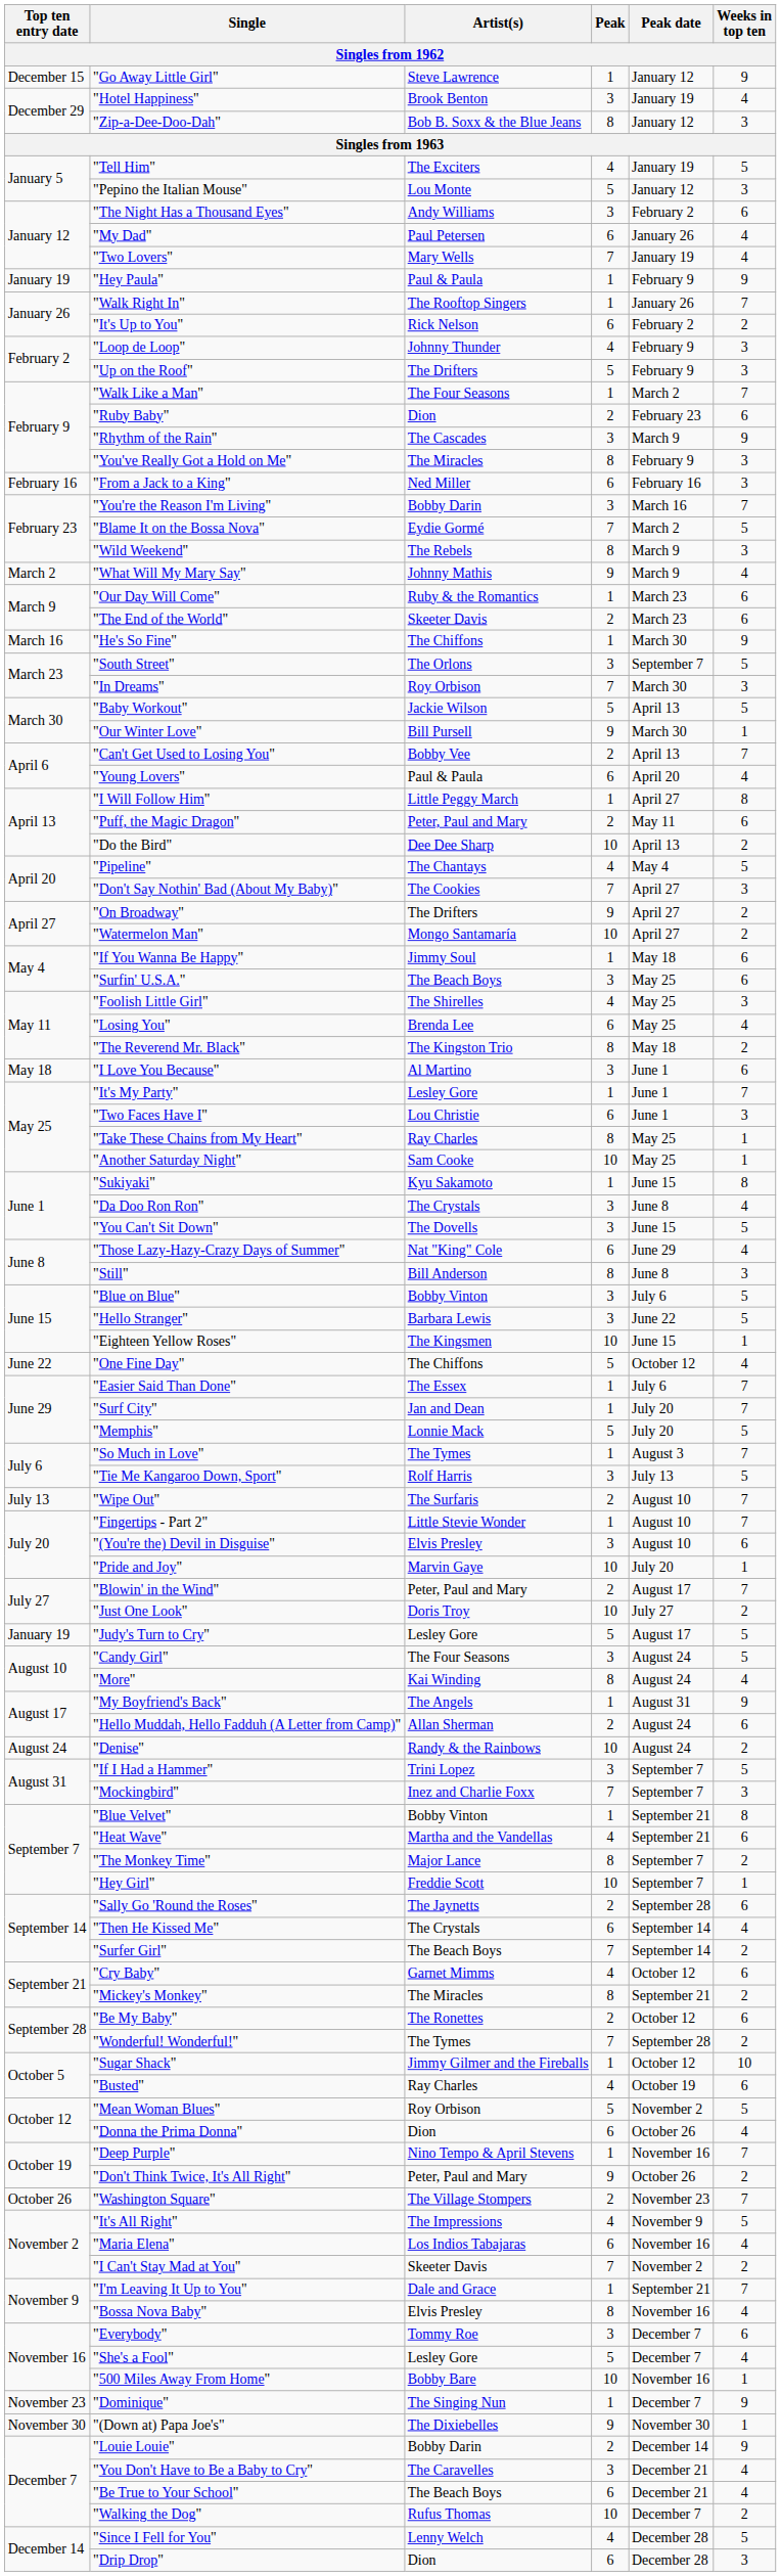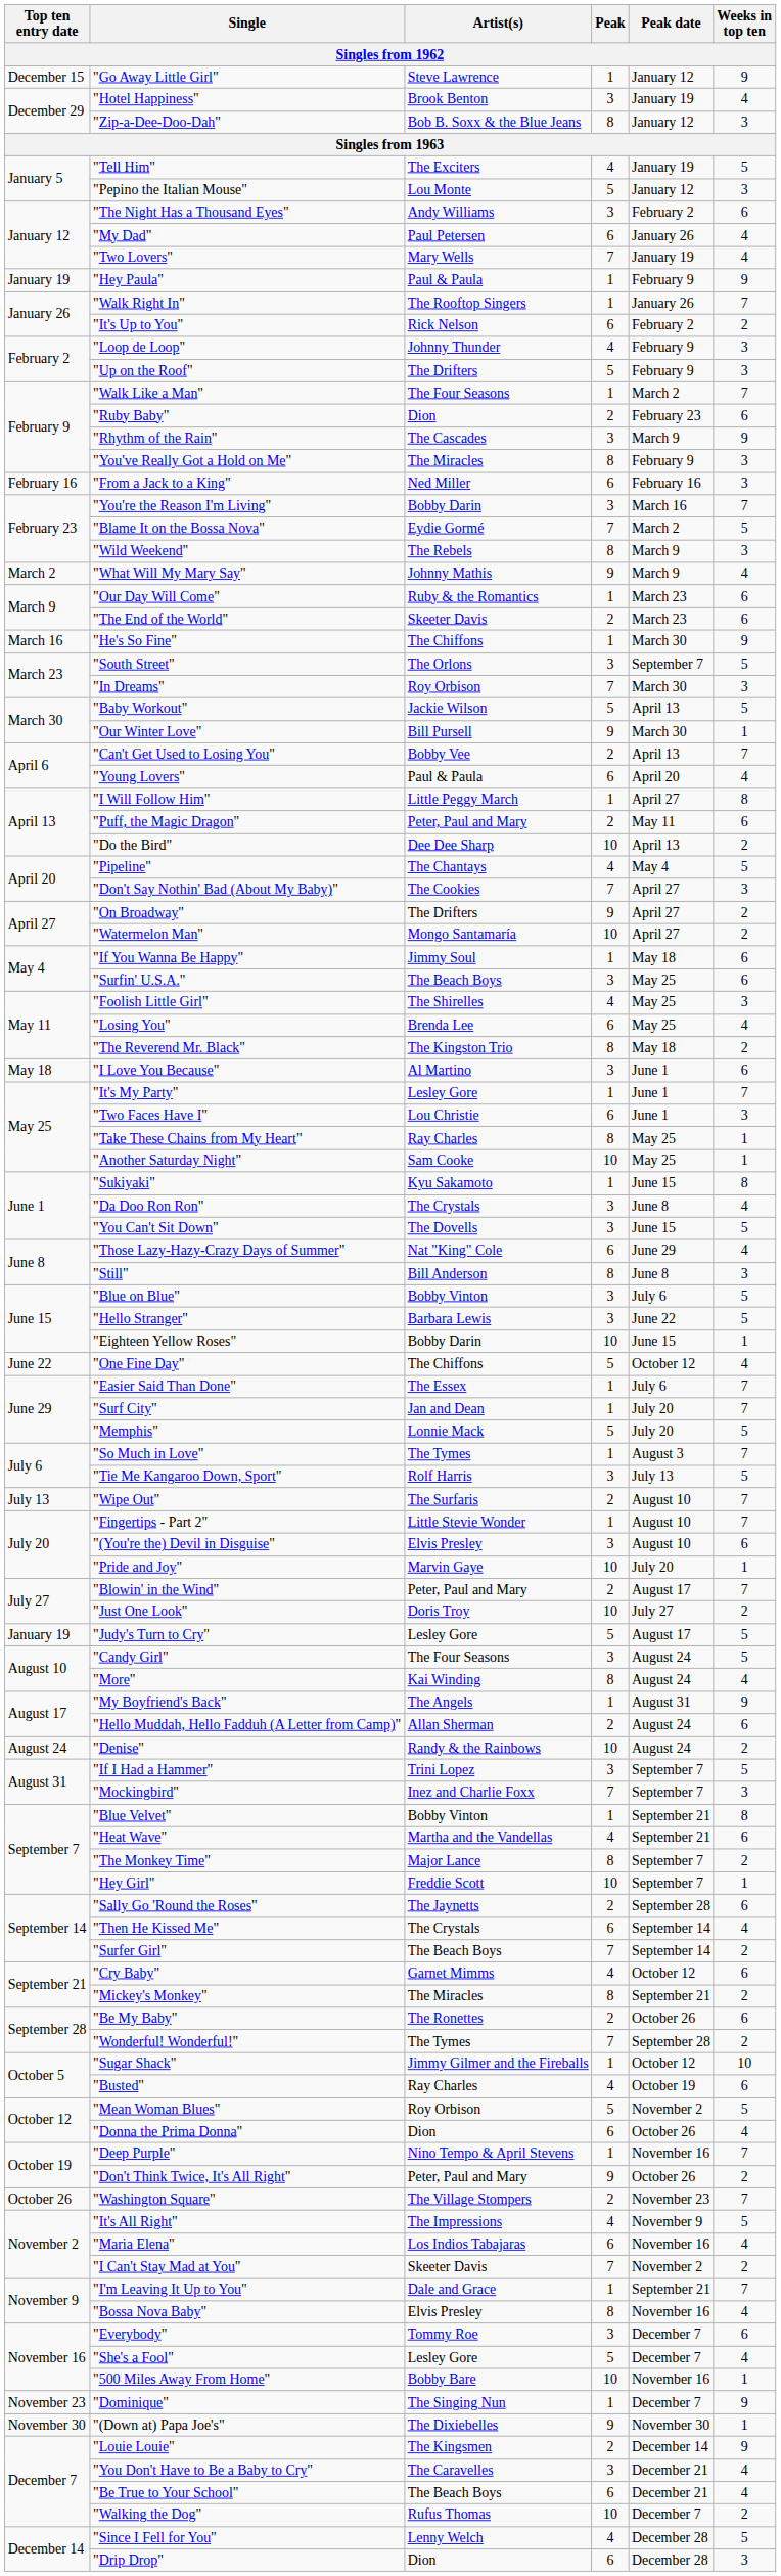"Eighteen Yellow Roses" | Artist(s): The Kingsmen -> Bobby Darin
"Be My Baby" | Peak date: October 12 -> October 26
"Louie Louie" | Artist(s): Bobby Darin -> The Kingsmen
